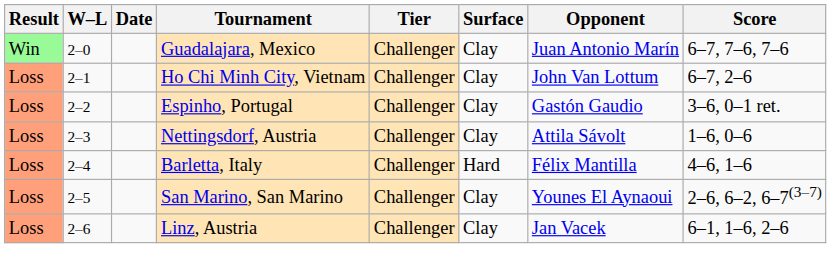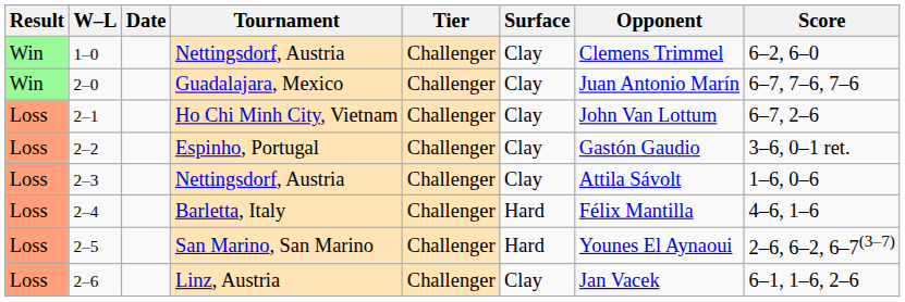+ row: Win | 1–0 | Nettingsdorf, Austria | Challenger | Clay | Clemens Trimmel | 6–2, 6–0
2–5 | Surface: Clay -> Hard
